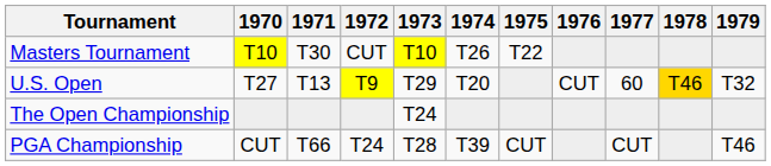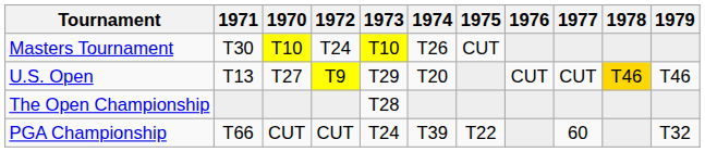columns swapped: 1970 <-> 1971
Masters Tournament | 1972: CUT -> T24
Masters Tournament | 1975: T22 -> CUT
U.S. Open | 1977: 60 -> CUT
U.S. Open | 1979: T32 -> T46
The Open Championship | 1973: T24 -> T28
PGA Championship | 1972: T24 -> CUT
PGA Championship | 1973: T28 -> T24
PGA Championship | 1975: CUT -> T22
PGA Championship | 1977: CUT -> 60
PGA Championship | 1979: T46 -> T32
